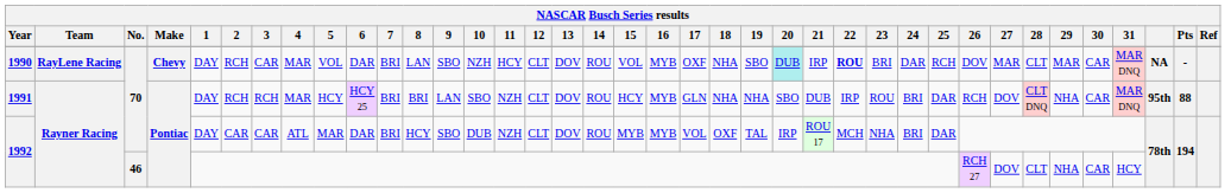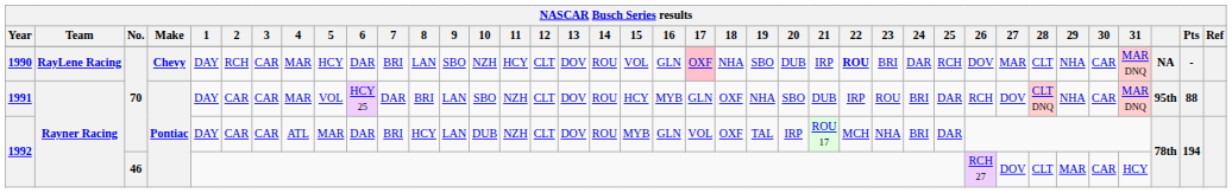1990 | 5: VOL -> HCY
1990 | 16: MYB -> GLN
1990 | 17: no background -> pink background
1990 | 20: paleturquoise background -> no background
1990 | 29: MAR -> NHA
1991 | 2: RCH -> CAR
1991 | 3: RCH -> CAR
1991 | 5: HCY -> VOL
1991 | 7: BRI -> DAR
1991 | 18: NHA -> OXF
1992 / 70 | 9: SBO -> LAN
1992 / 70 | 16: MYB -> GLN
1992 / 46 | 29: NHA -> MAR
